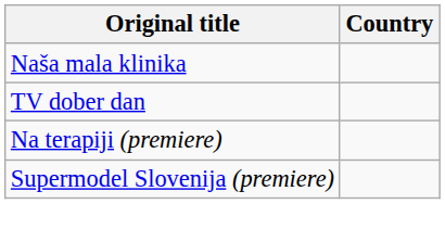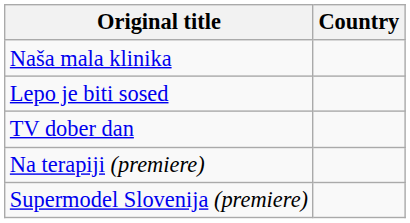+ row: Lepo je biti sosed
